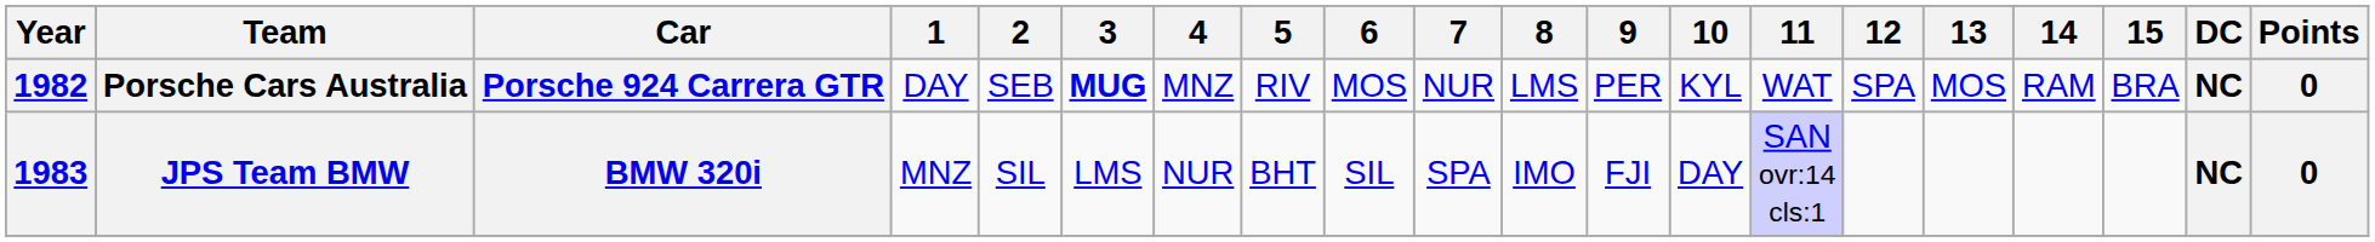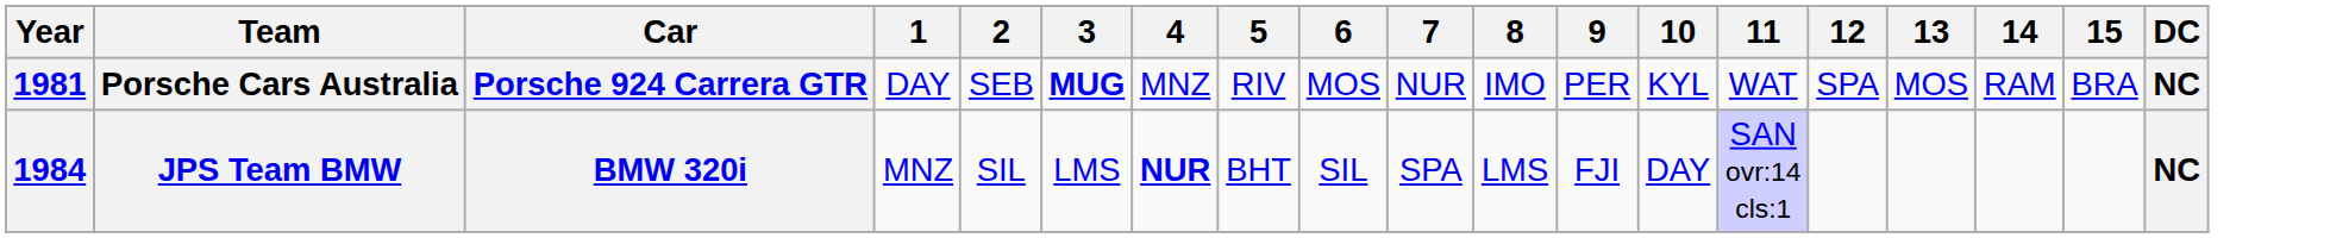- column: Points | 0 | 0
Porsche Cars Australia | Year: 1982 -> 1981
Porsche Cars Australia | 8: LMS -> IMO
JPS Team BMW | Year: 1983 -> 1984
JPS Team BMW | 4: normal -> bold
JPS Team BMW | 8: IMO -> LMS
